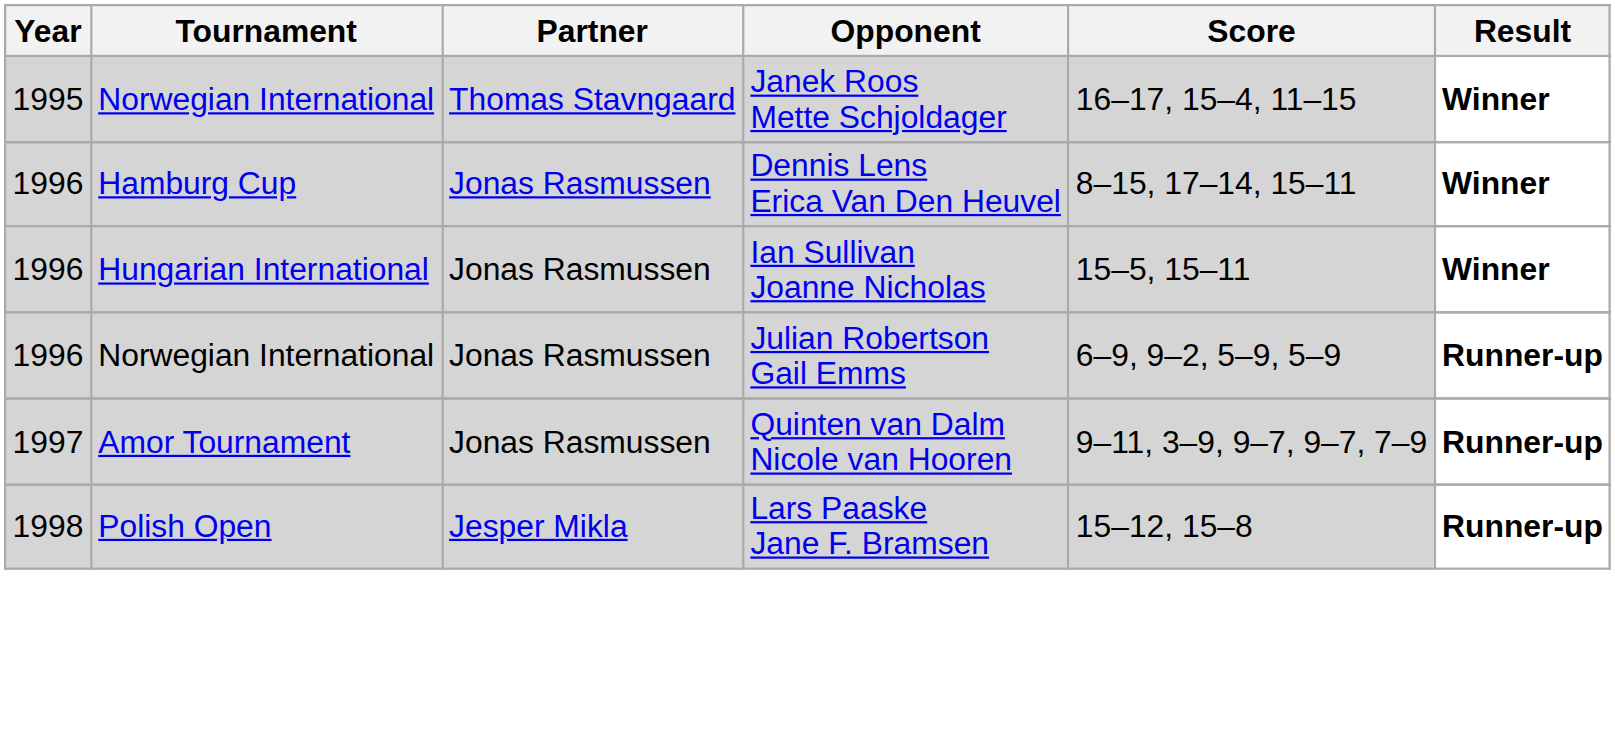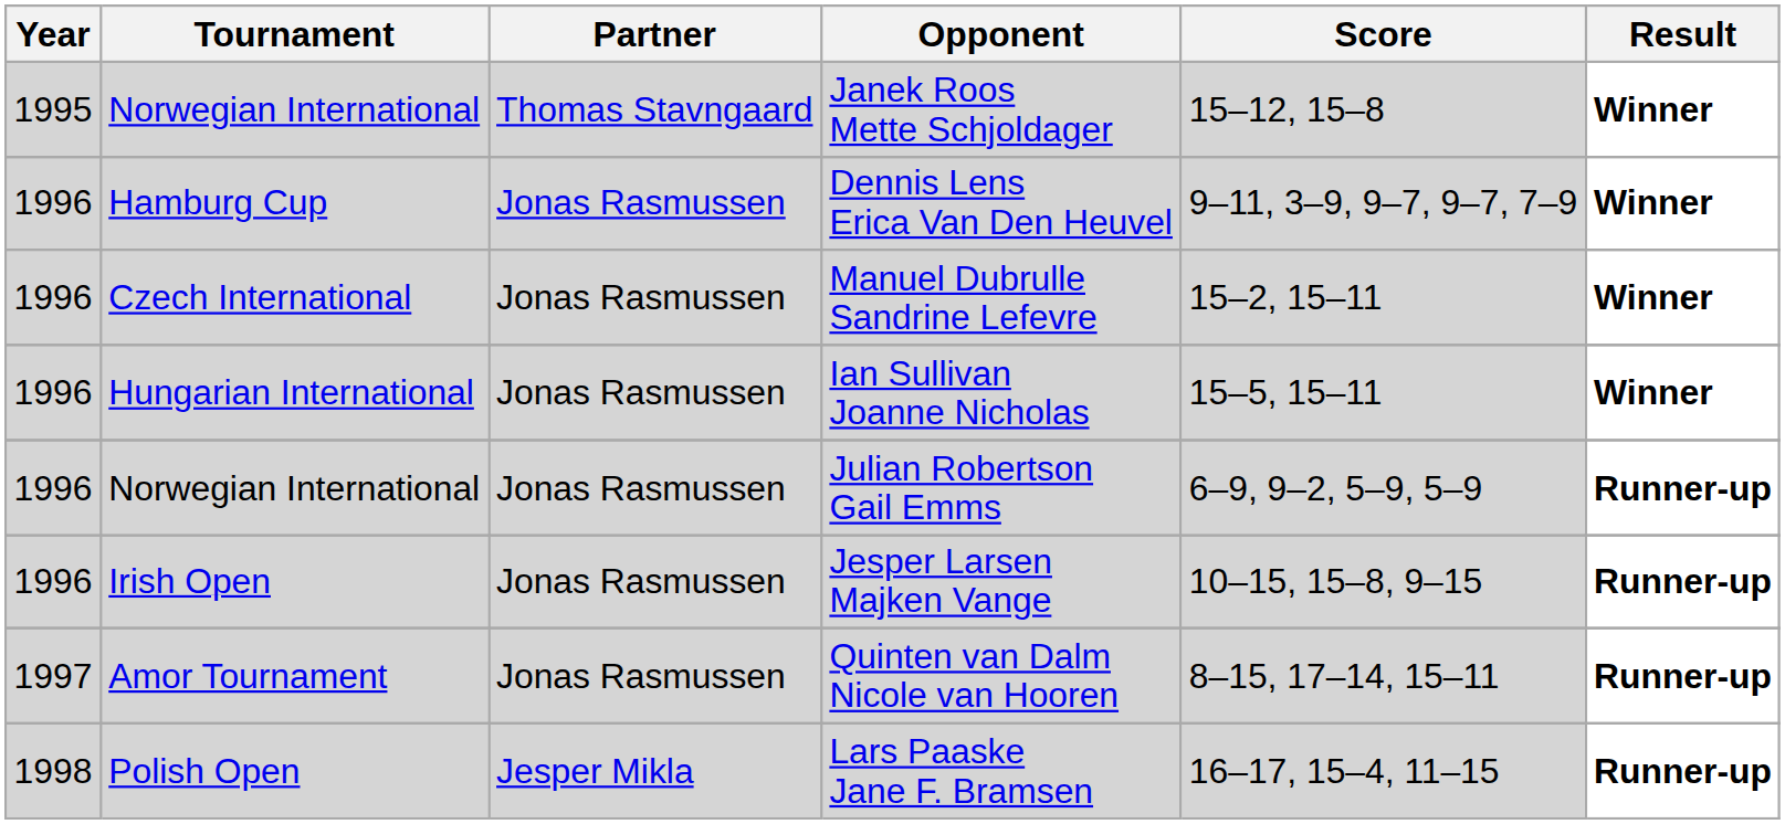Janek Roos Mette Schjoldager | Score: 16–17, 15–4, 11–15 -> 15–12, 15–8
Dennis Lens Erica Van Den Heuvel | Score: 8–15, 17–14, 15–11 -> 9–11, 3–9, 9–7, 9–7, 7–9
+ row: 1996 | Czech International | Jonas Rasmussen | Manuel Dubrulle Sandrine Lefevre | 15–2, 15–11 | Winner
+ row: 1996 | Irish Open | Jonas Rasmussen | Jesper Larsen Majken Vange | 10–15, 15–8, 9–15 | Runner-up
Quinten van Dalm Nicole van Hooren | Score: 9–11, 3–9, 9–7, 9–7, 7–9 -> 8–15, 17–14, 15–11
Lars Paaske Jane F. Bramsen | Score: 15–12, 15–8 -> 16–17, 15–4, 11–15
